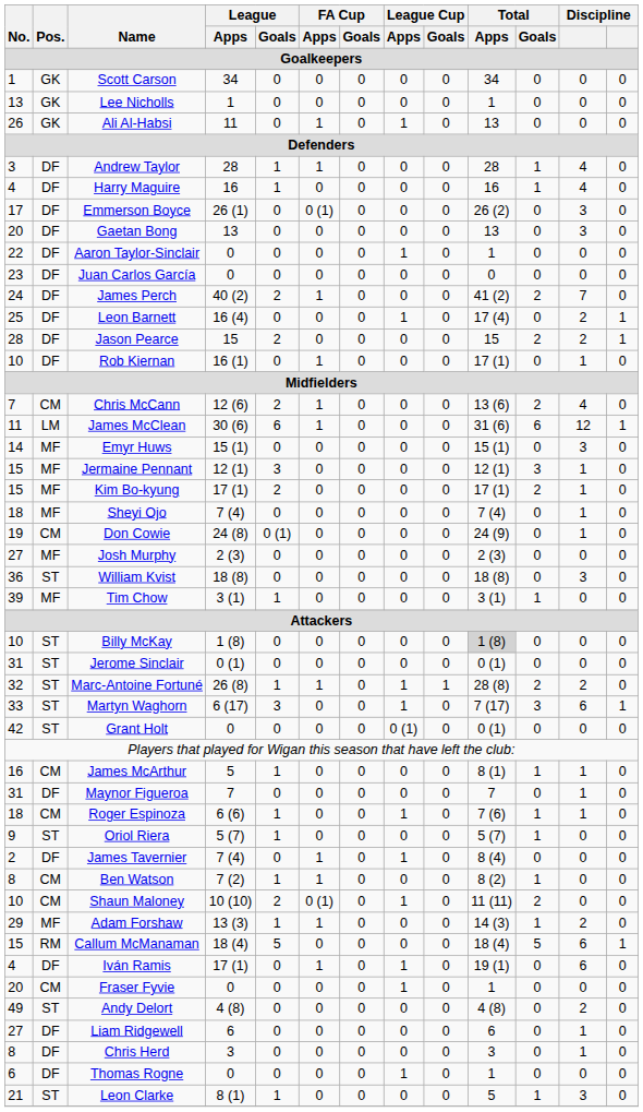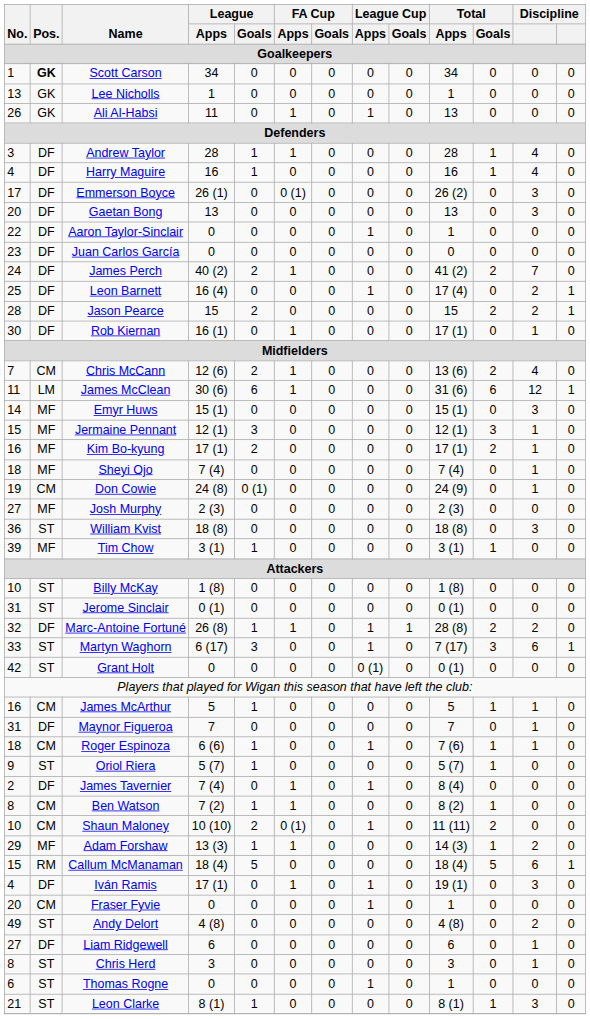Scott Carson | Pos.: normal -> bold
Rob Kiernan | No.: 10 -> 30
Kim Bo-kyung | No.: 15 -> 16
Billy McKay | Total / Apps: lightgrey background -> no background
Marc-Antoine Fortuné | Pos.: ST -> DF
James McArthur | Total / Apps: 8 (1) -> 5
Iván Ramis | column 12: 6 -> 3
Chris Herd | Pos.: DF -> ST
Thomas Rogne | Pos.: DF -> ST
Leon Clarke | Total / Apps: 5 -> 8 (1)
